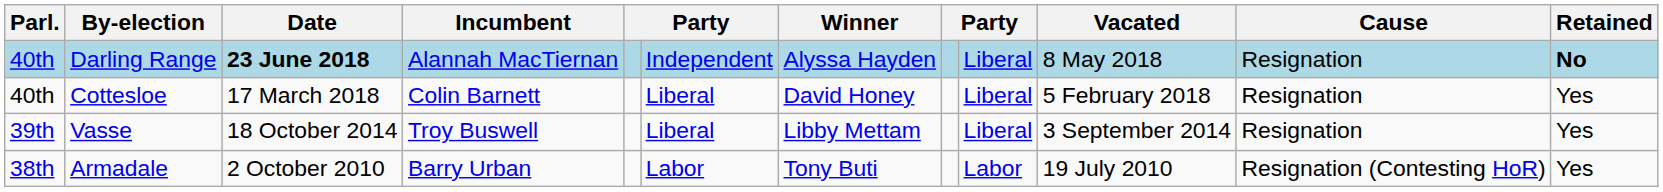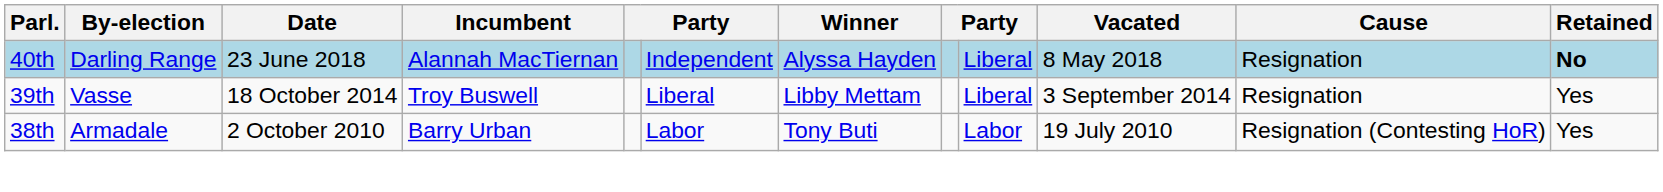Darling Range | Date: bold -> normal
- row: 40th | Cottesloe | 17 March 2018 | Colin Barnett | Liberal | David Honey | Liberal | 5 February 2018 | Resignation | Yes
